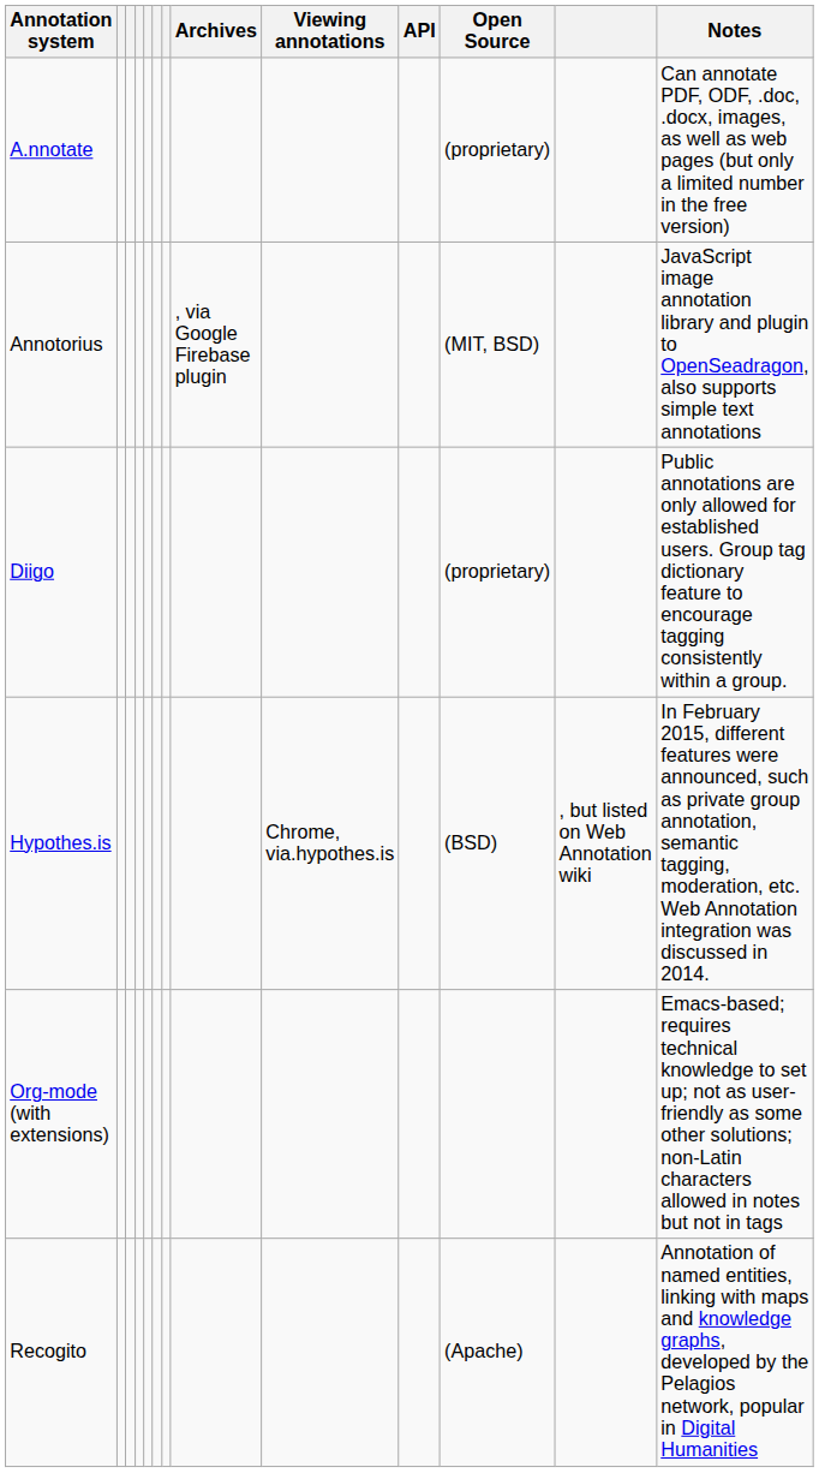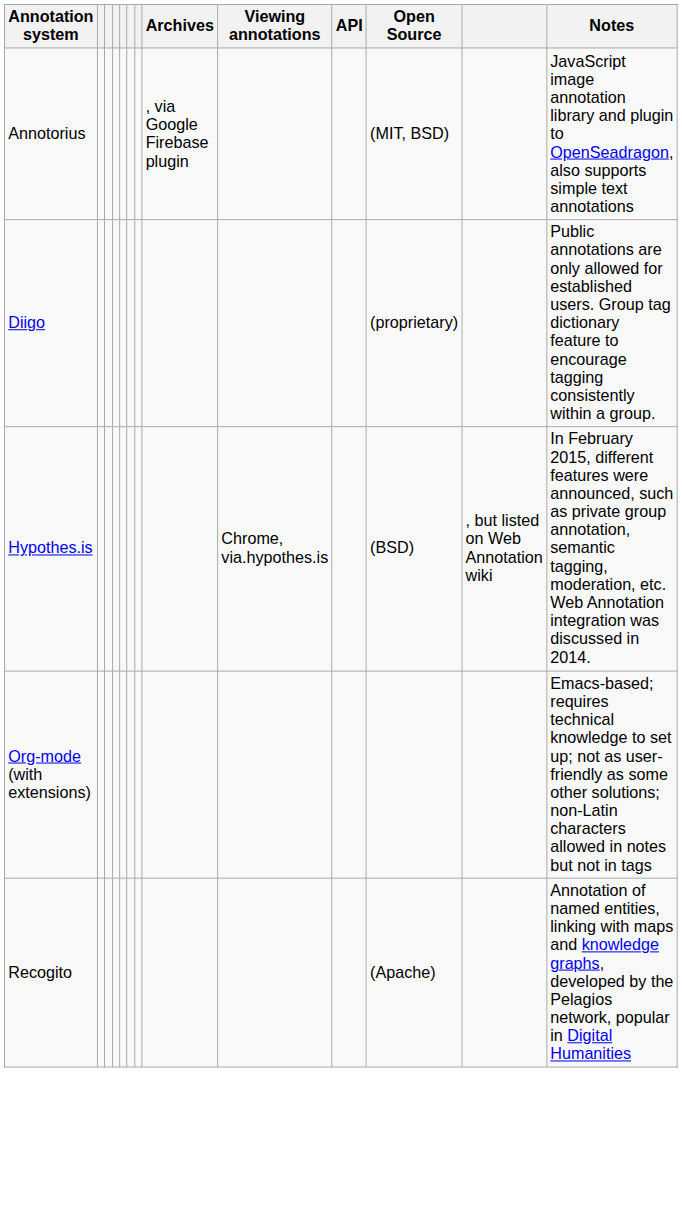- row: A.nnotate | (proprietary) | Can annotate PDF, ODF, .doc, .docx, images, as well as web pages (but only a limited number in the free version)
